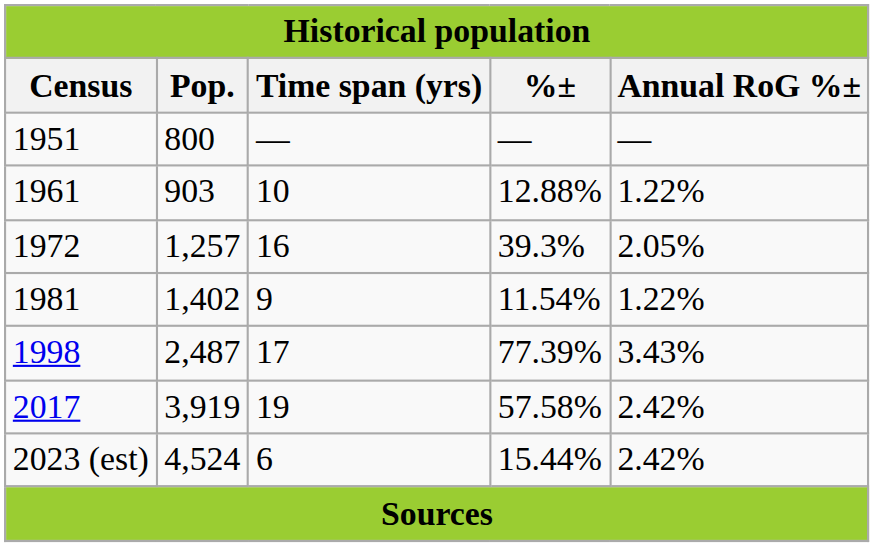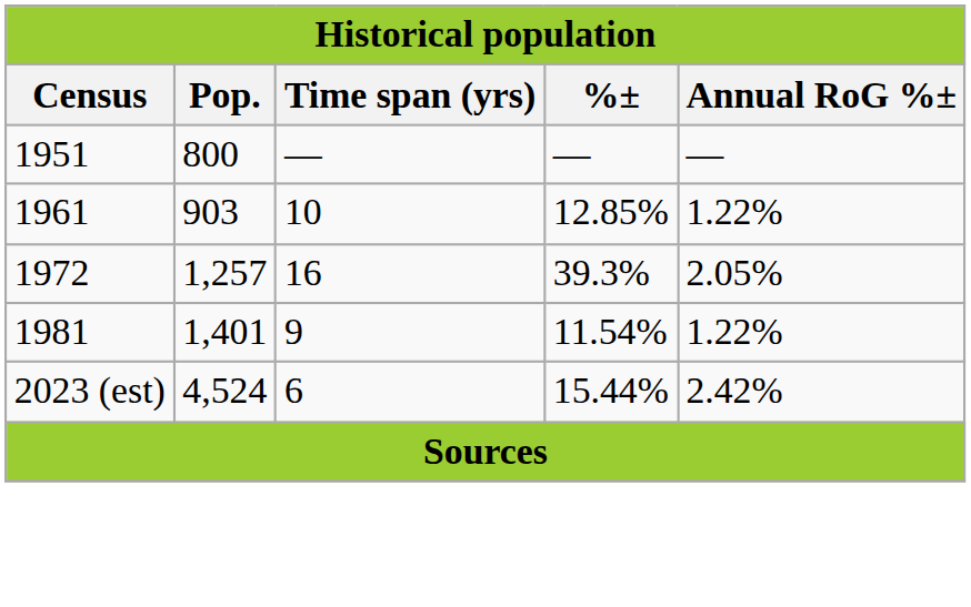1961 | %±: 12.88% -> 12.85%
1981 | Pop.: 1,402 -> 1,401
- row: 1998 | 2,487 | 17 | 77.39% | 3.43%
- row: 2017 | 3,919 | 19 | 57.58% | 2.42%
